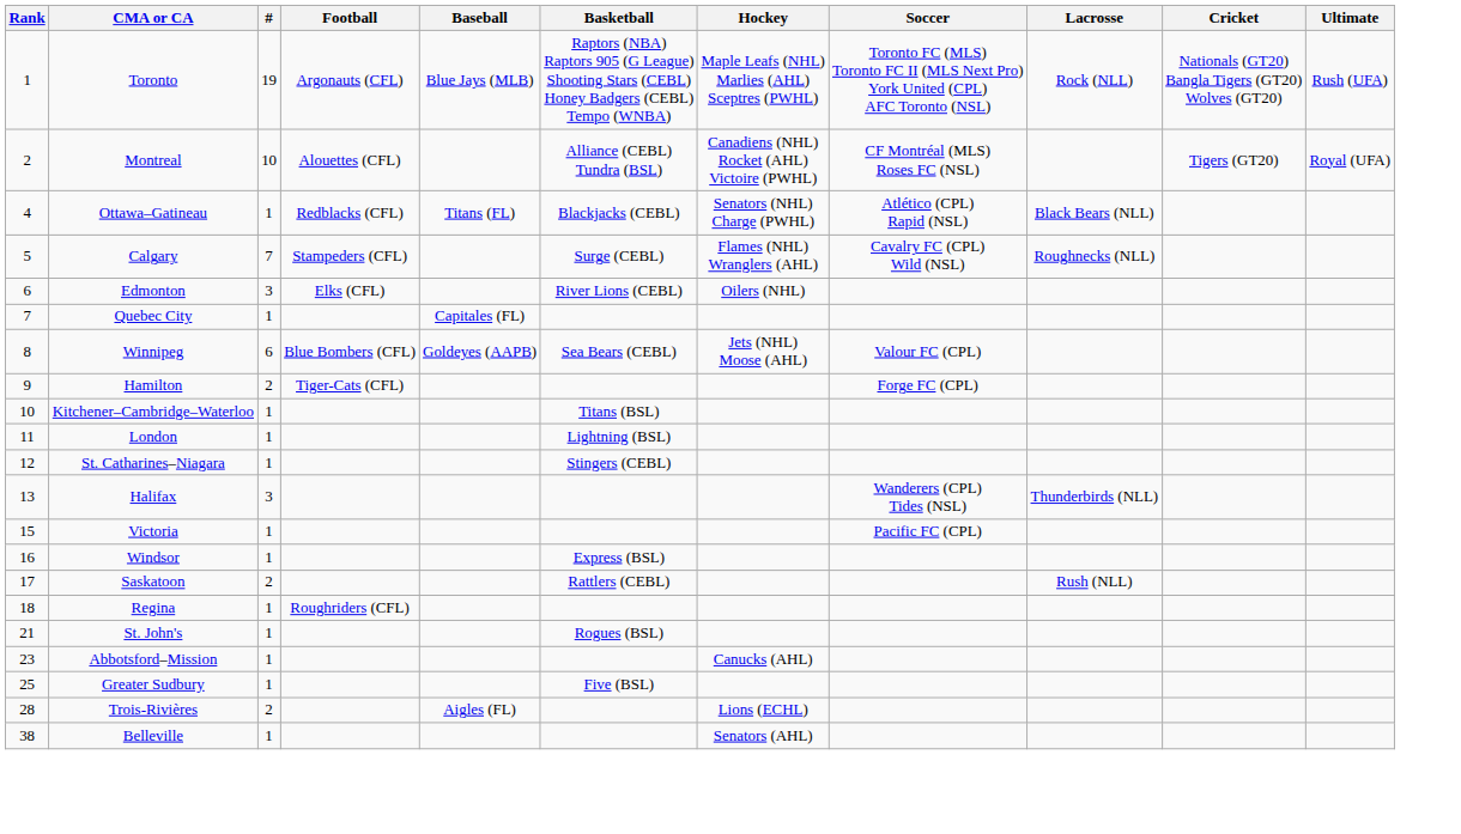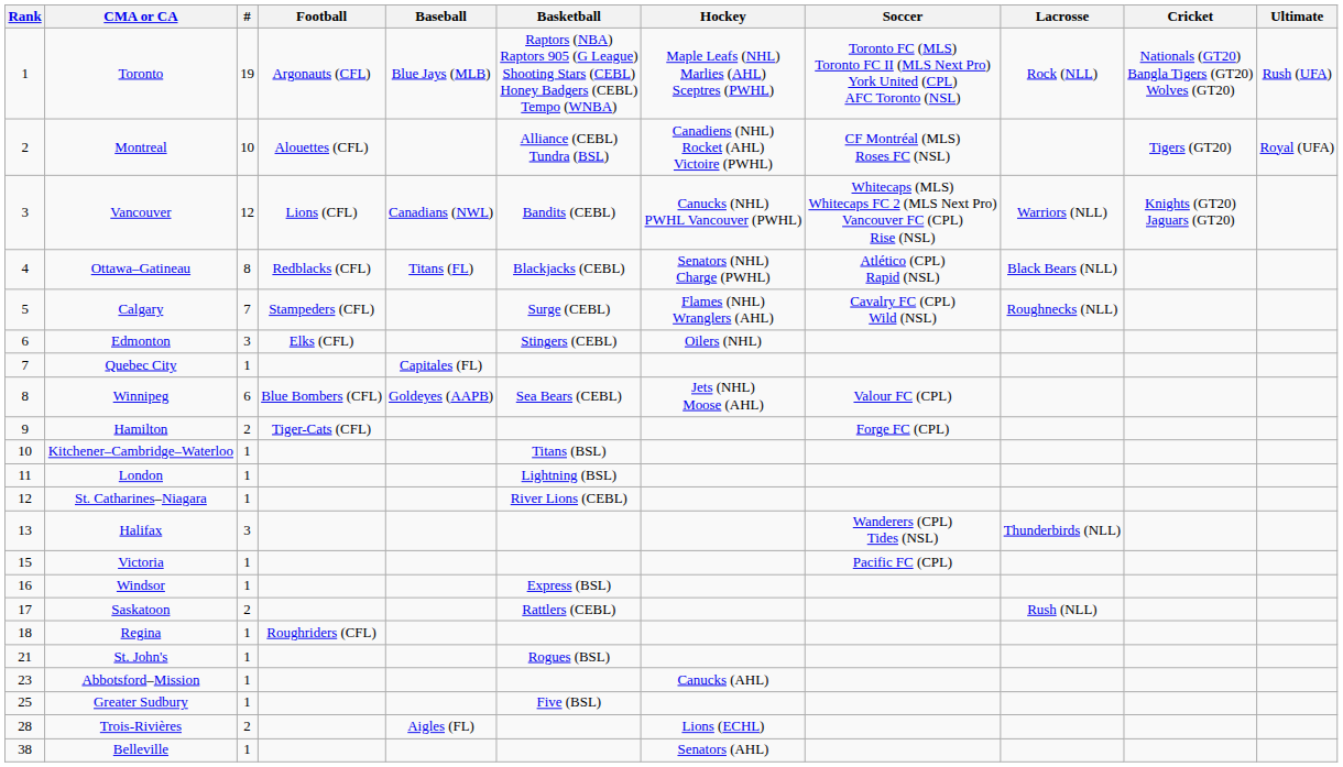+ row: 3 | Vancouver | 12 | Lions (CFL) | Canadians (NWL) | Bandits (CEBL) | Canucks (NHL) PWHL Vancouver (PWHL) | Whitecaps (MLS) Whitecaps FC 2 (MLS Next Pro) Vancouver FC (CPL) Rise (NSL) | Warriors (NLL) | Knights (GT20) Jaguars (GT20)
Ottawa–Gatineau | #: 1 -> 8
Edmonton | Basketball: River Lions (CEBL) -> Stingers (CEBL)
St. Catharines–Niagara | Basketball: Stingers (CEBL) -> River Lions (CEBL)
